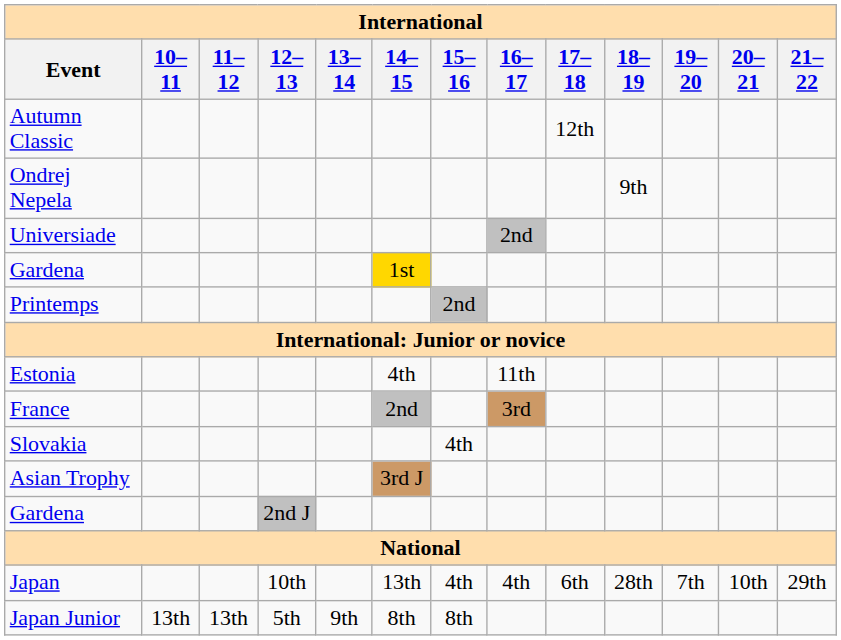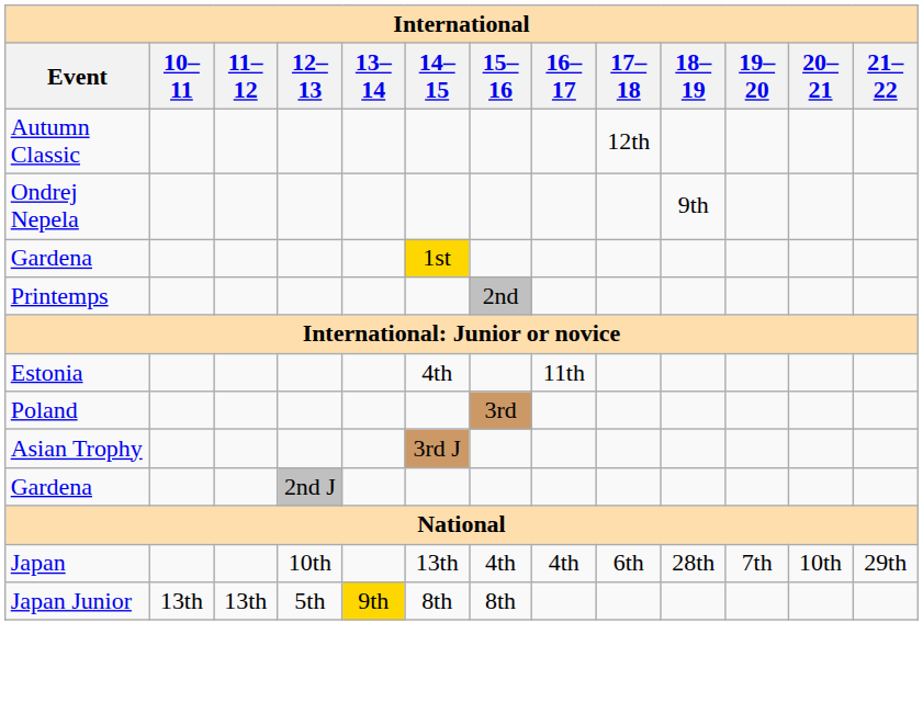- row: Universiade | 2nd
- row: France | 2nd | 3rd
+ row: Poland | 3rd
- row: Slovakia | 4th
Japan Junior | 13–14: no background -> gold background
